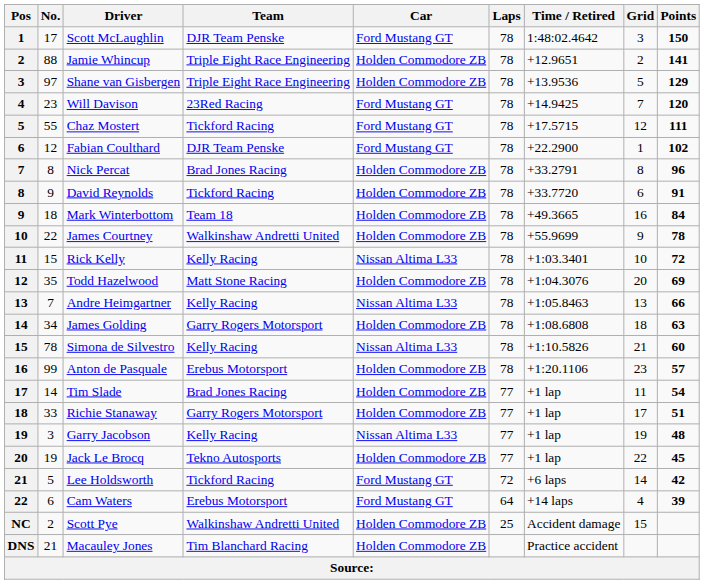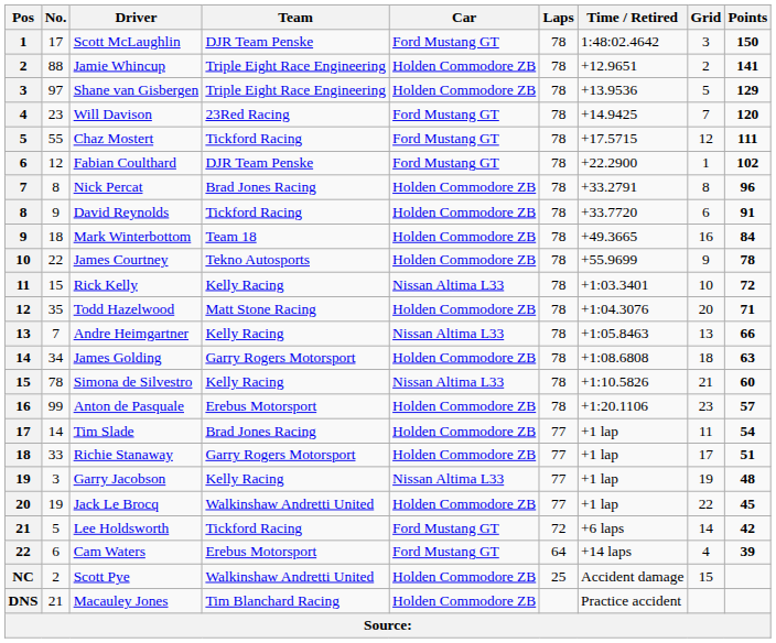James Courtney | Team: Walkinshaw Andretti United -> Tekno Autosports
Todd Hazelwood | Points: 69 -> 71
Jack Le Brocq | Team: Tekno Autosports -> Walkinshaw Andretti United
